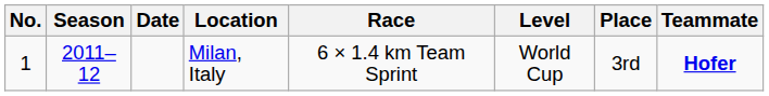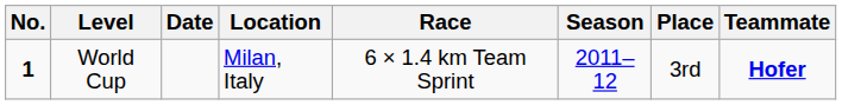columns swapped: Season <-> Level
Milan, Italy | No.: normal -> bold
